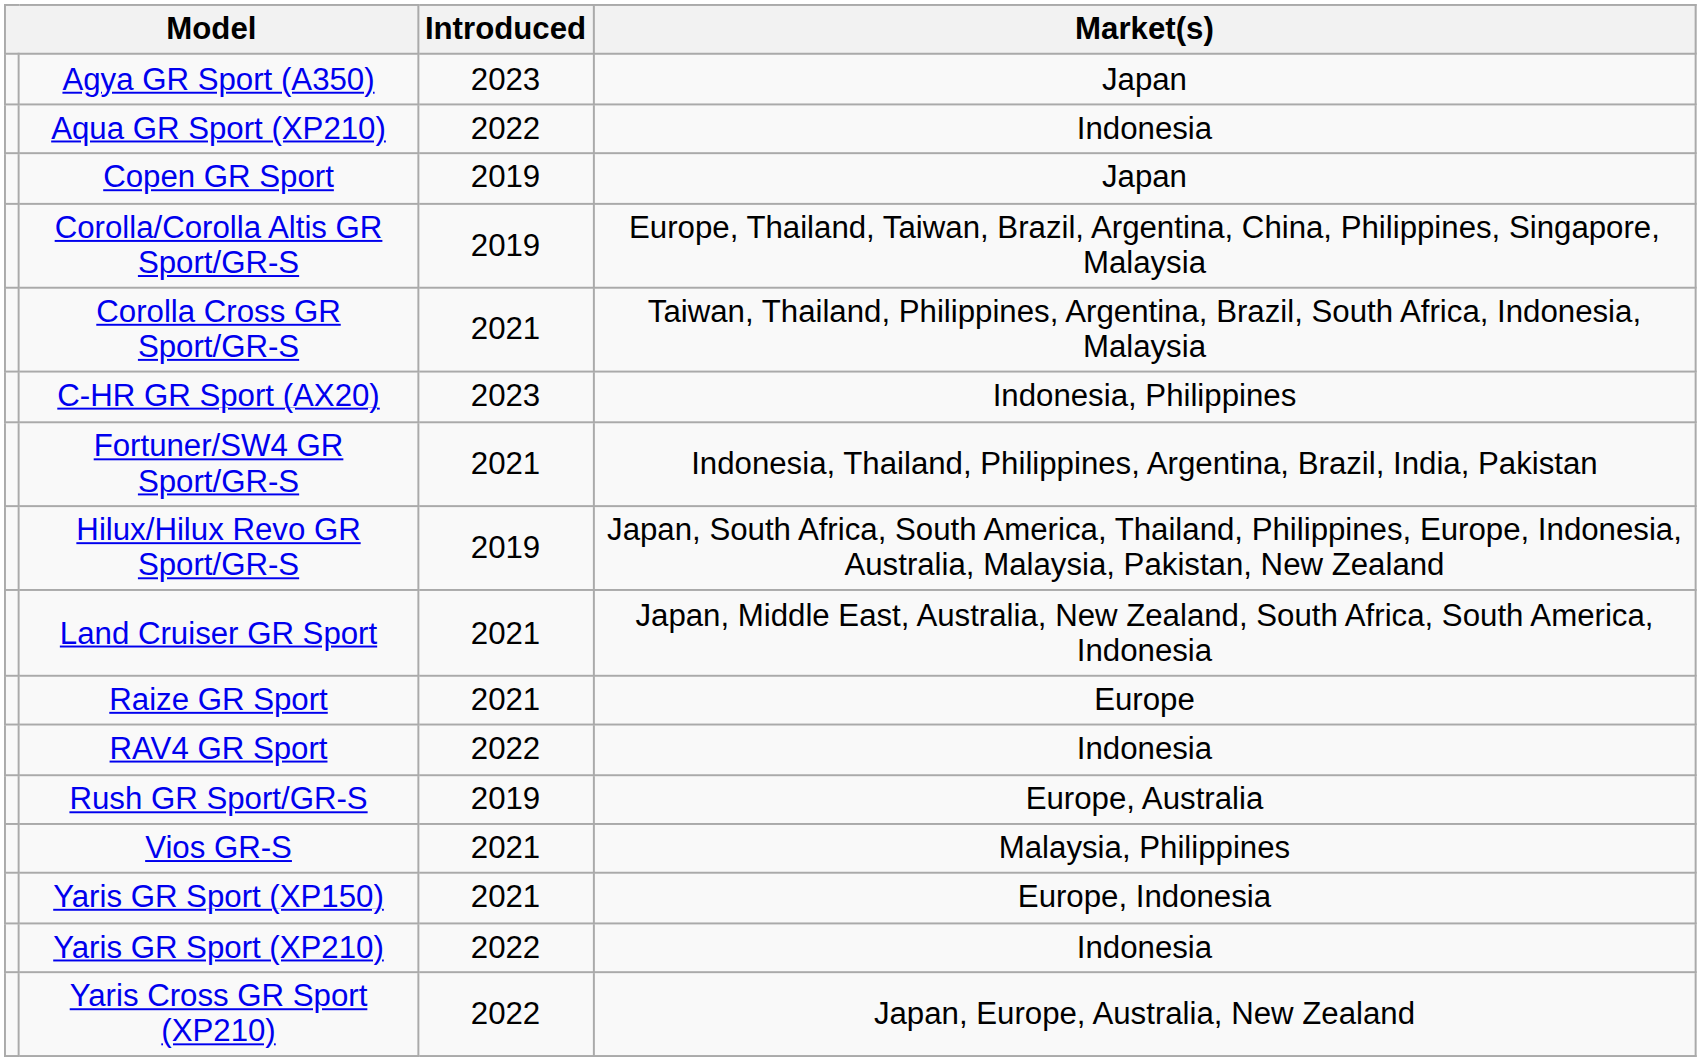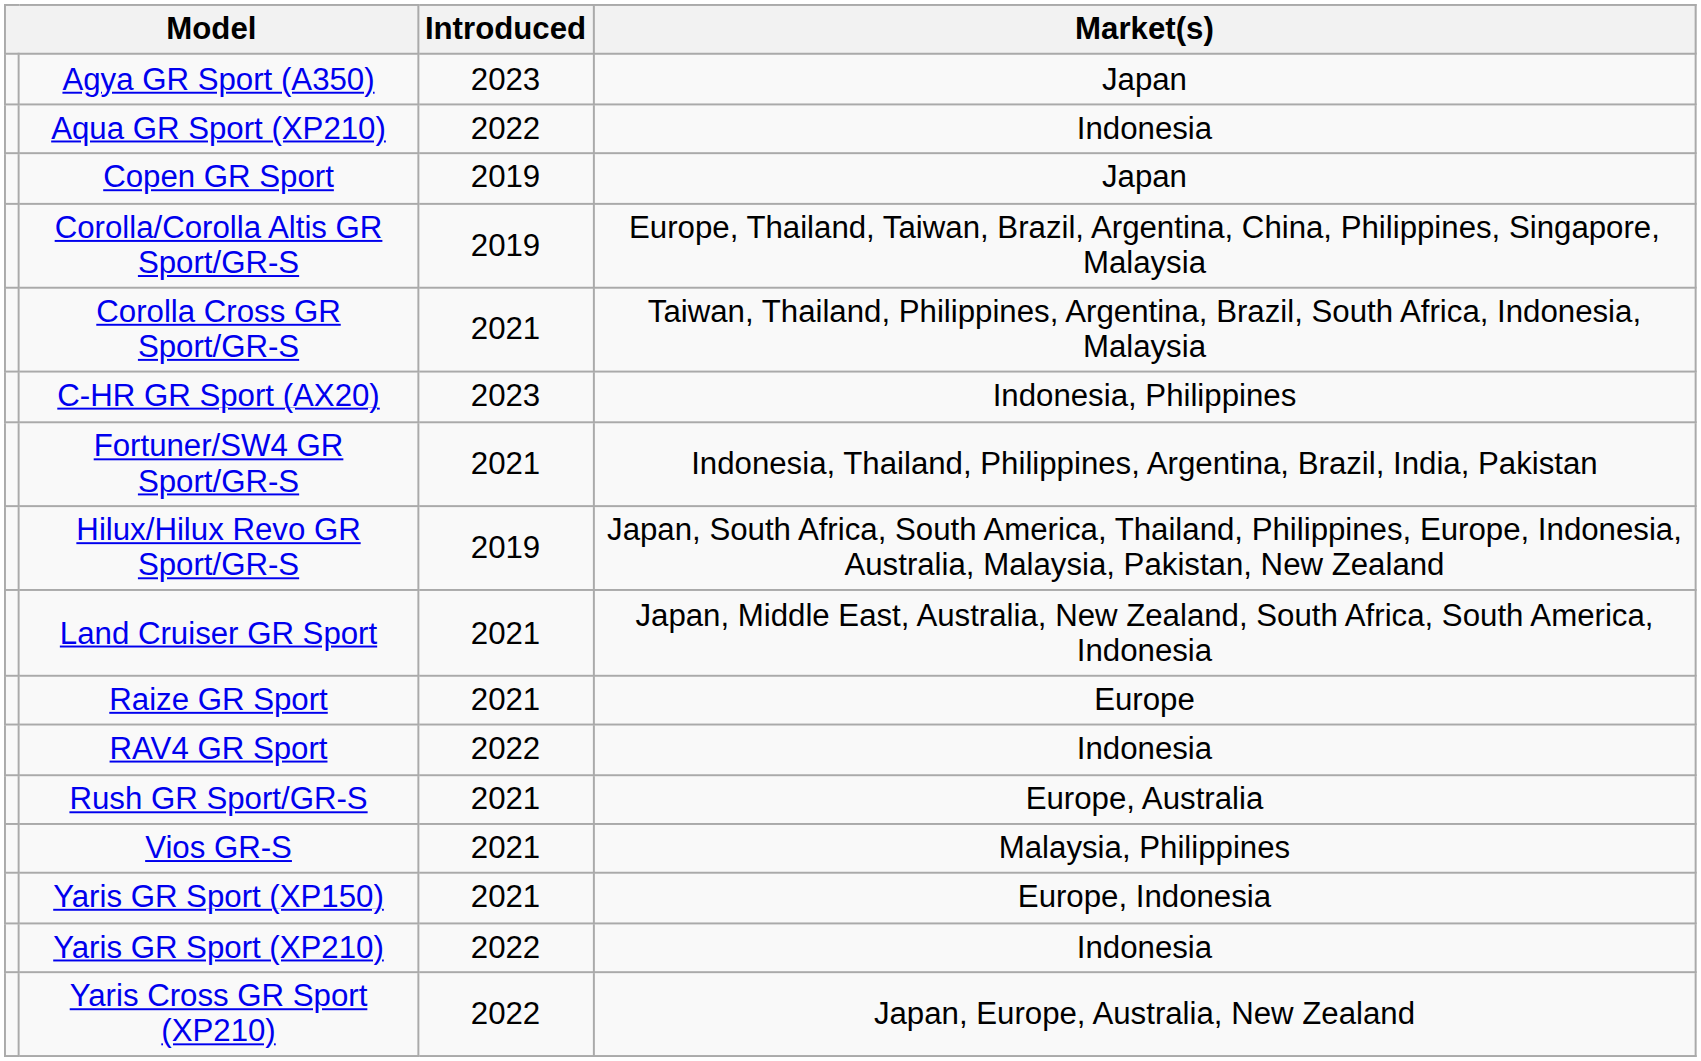Rush GR Sport/GR-S | Introduced: 2019 -> 2021
